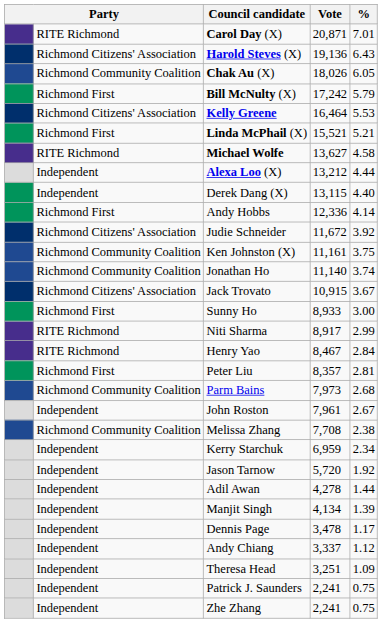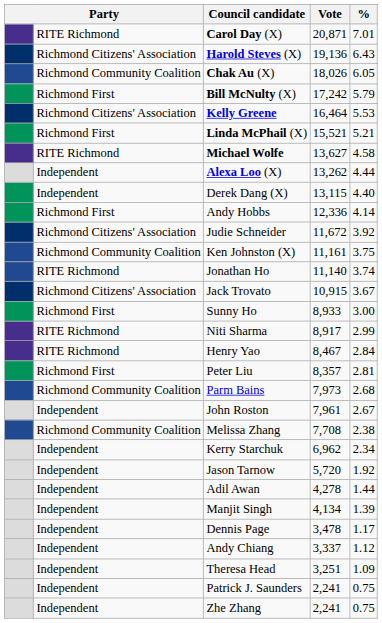Alexa Loo (X) | Vote: 13,212 -> 13,262
Jonathan Ho | column 2: Richmond Community Coalition -> RITE Richmond
Kerry Starchuk | Vote: 6,959 -> 6,962
